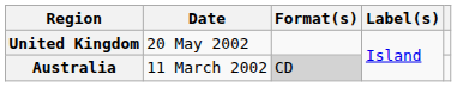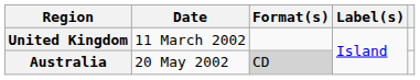United Kingdom | Date: 20 May 2002 -> 11 March 2002
Australia | Date: 11 March 2002 -> 20 May 2002
